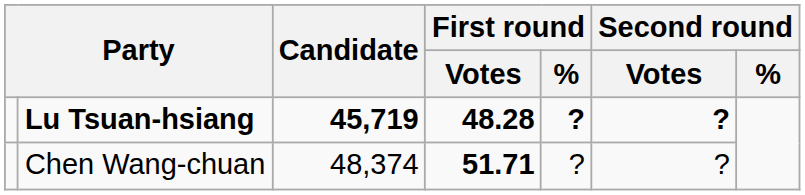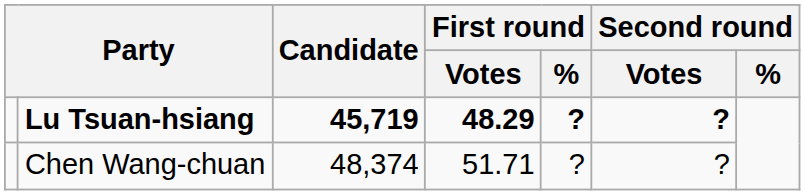Lu Tsuan-hsiang | First round / Votes: 48.28 -> 48.29
Chen Wang-chuan | First round / Votes: bold -> normal
